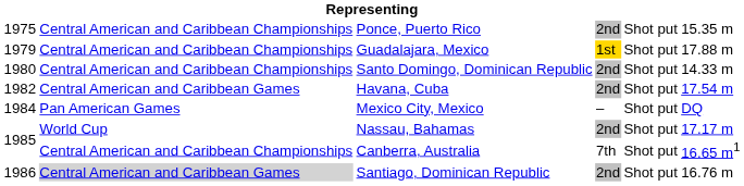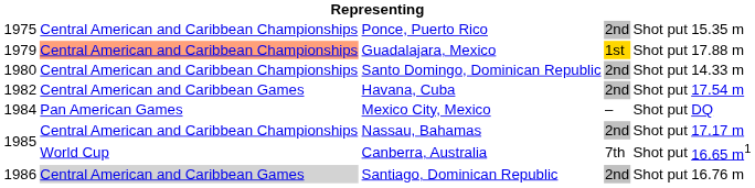Guadalajara, Mexico | column 2: no background -> lightsalmon background
Nassau, Bahamas | column 2: World Cup -> Central American and Caribbean Championships
Canberra, Australia | column 2: Central American and Caribbean Championships -> World Cup
